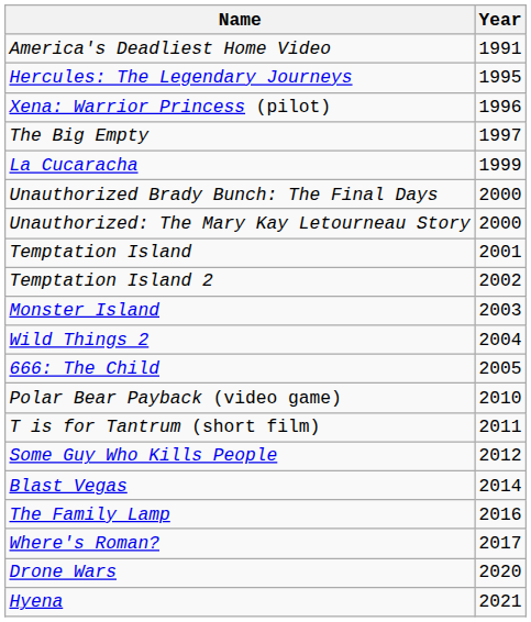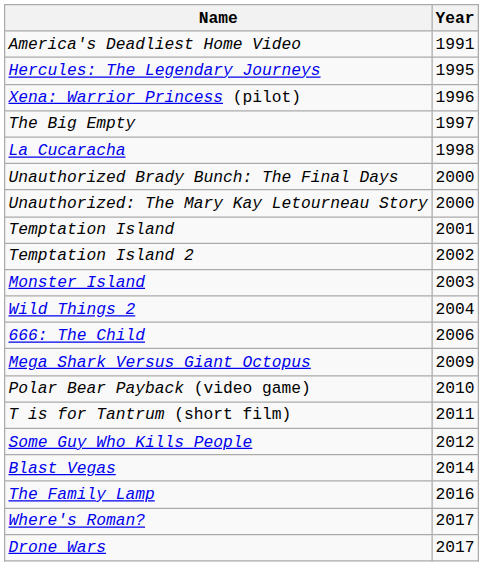La Cucaracha | Year: 1999 -> 1998
666: The Child | Year: 2005 -> 2006
+ row: Mega Shark Versus Giant Octopus | 2009
Drone Wars | Year: 2020 -> 2017
- row: Hyena | 2021
